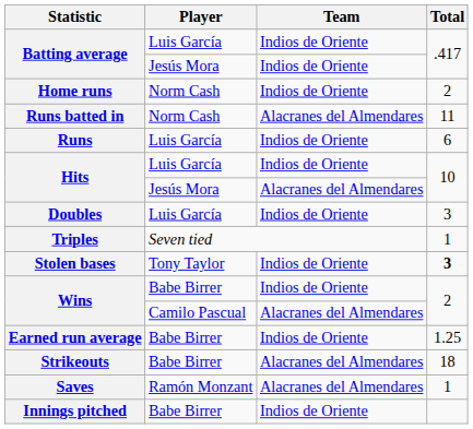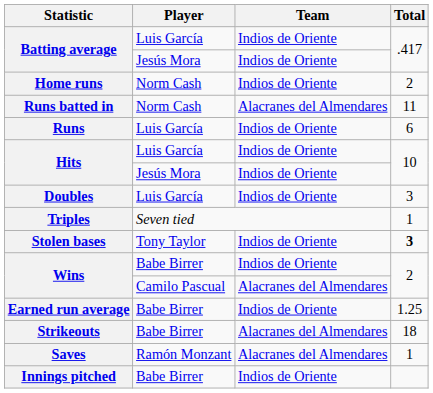Hits / Jesús Mora | Team: Alacranes del Almendares -> Indios de Oriente
